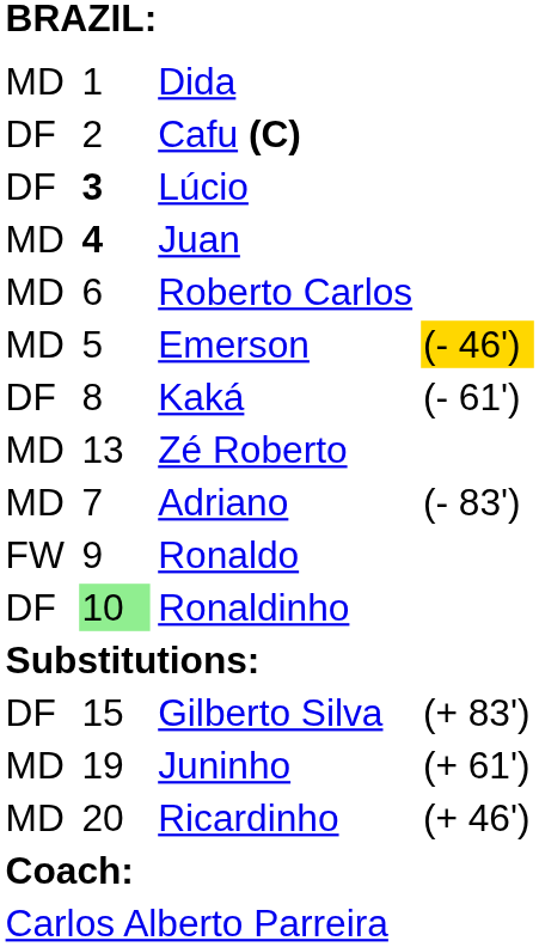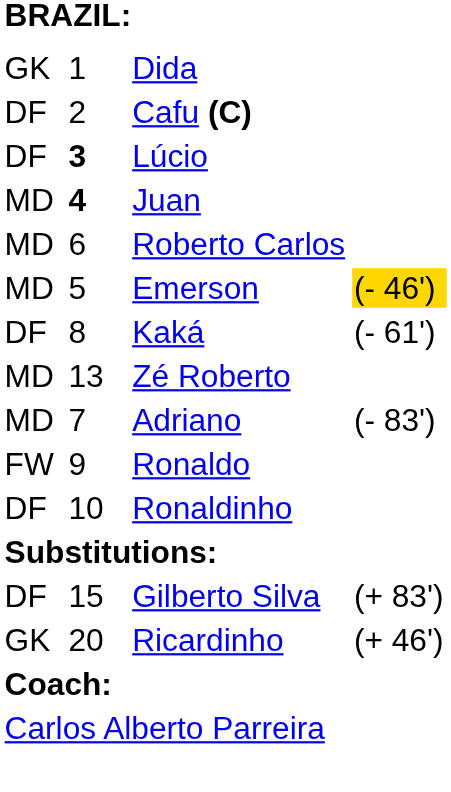Dida | column 1: MD -> GK
Ronaldinho | column 2: lightgreen background -> no background
- row: MD | 19 | Juninho | (+ 61')
Ricardinho | column 1: MD -> GK
